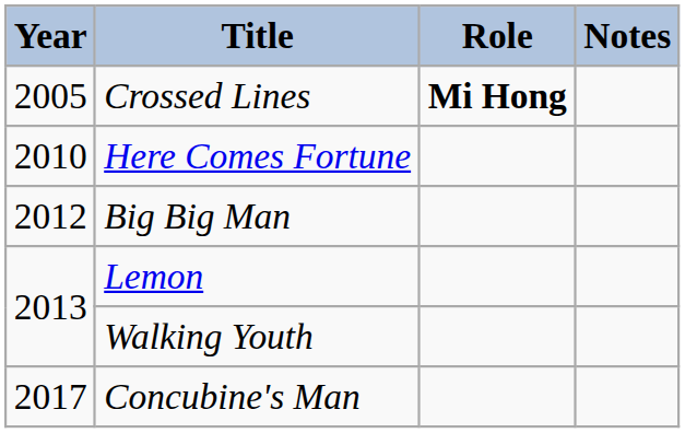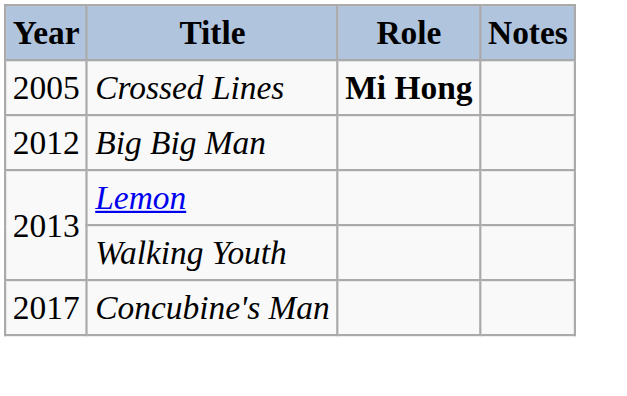- row: 2010 | Here Comes Fortune
